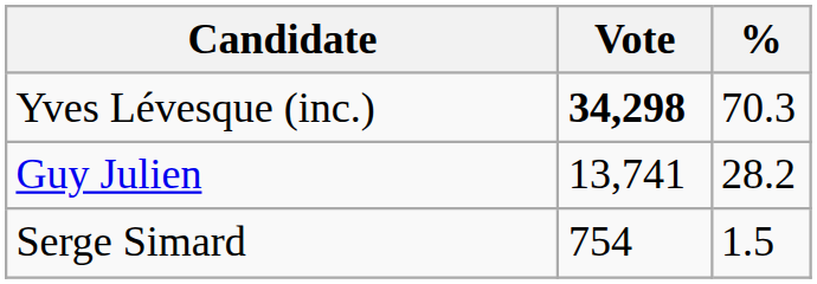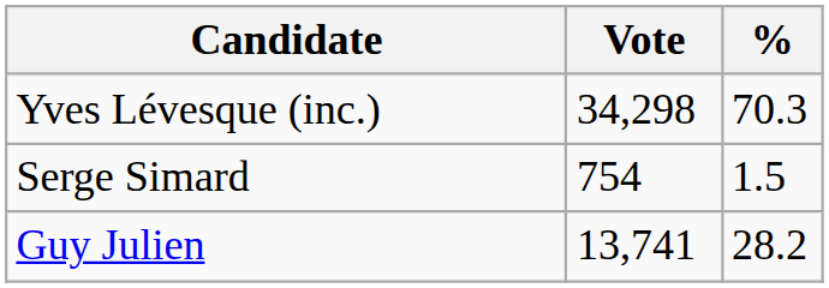Yves Lévesque (inc.) | Vote: bold -> normal
rows swapped: Guy Julien <-> Serge Simard
